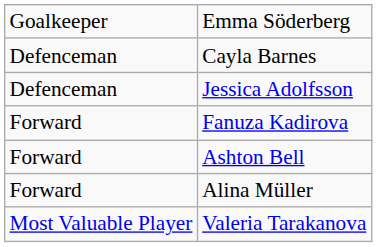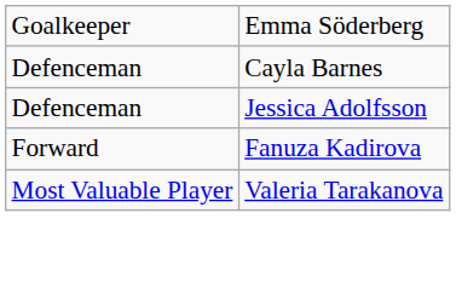- row: Forward | Ashton Bell
- row: Forward | Alina Müller
